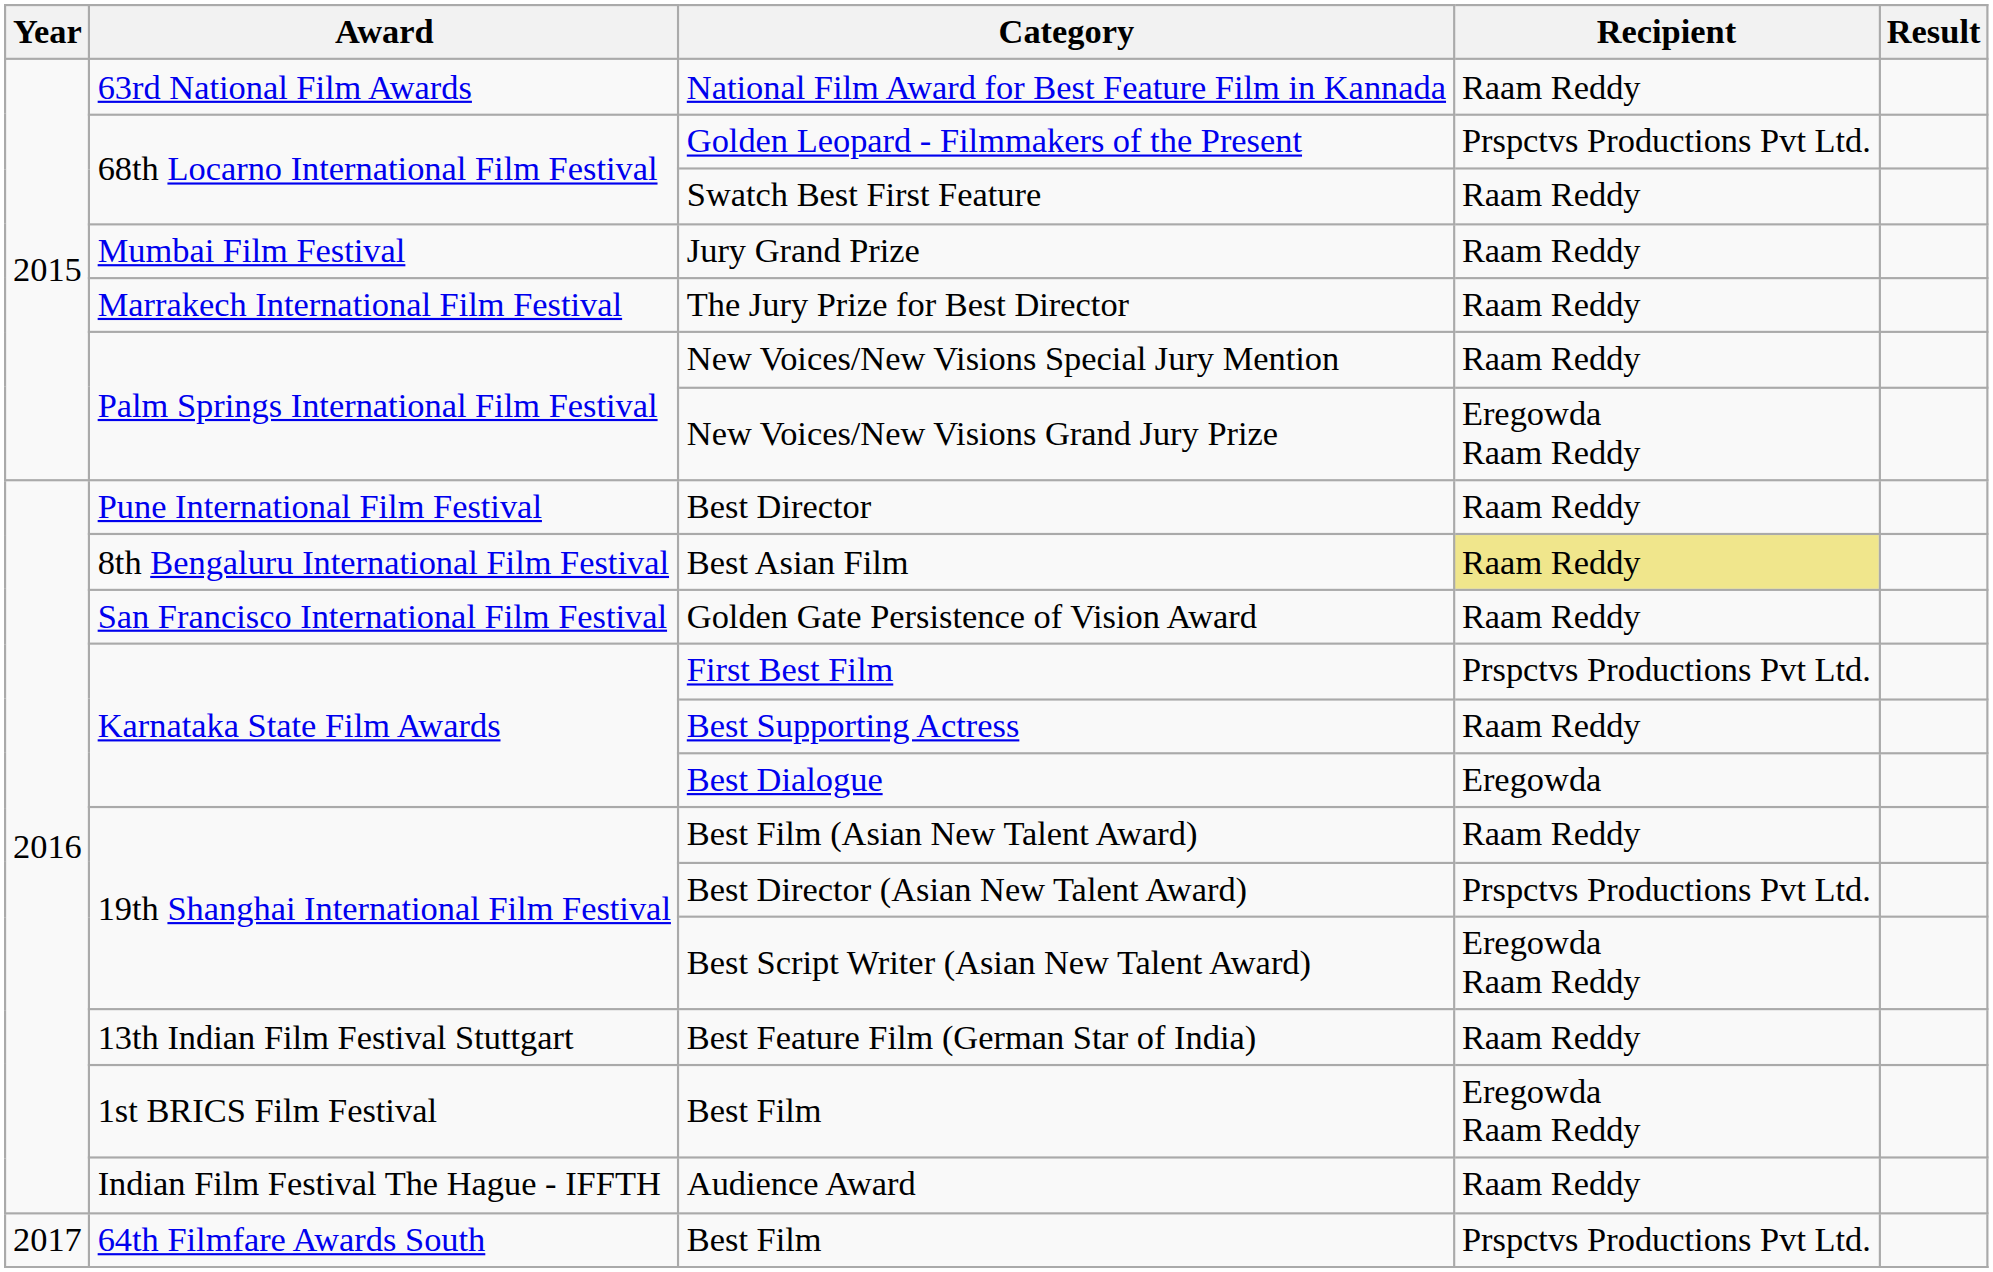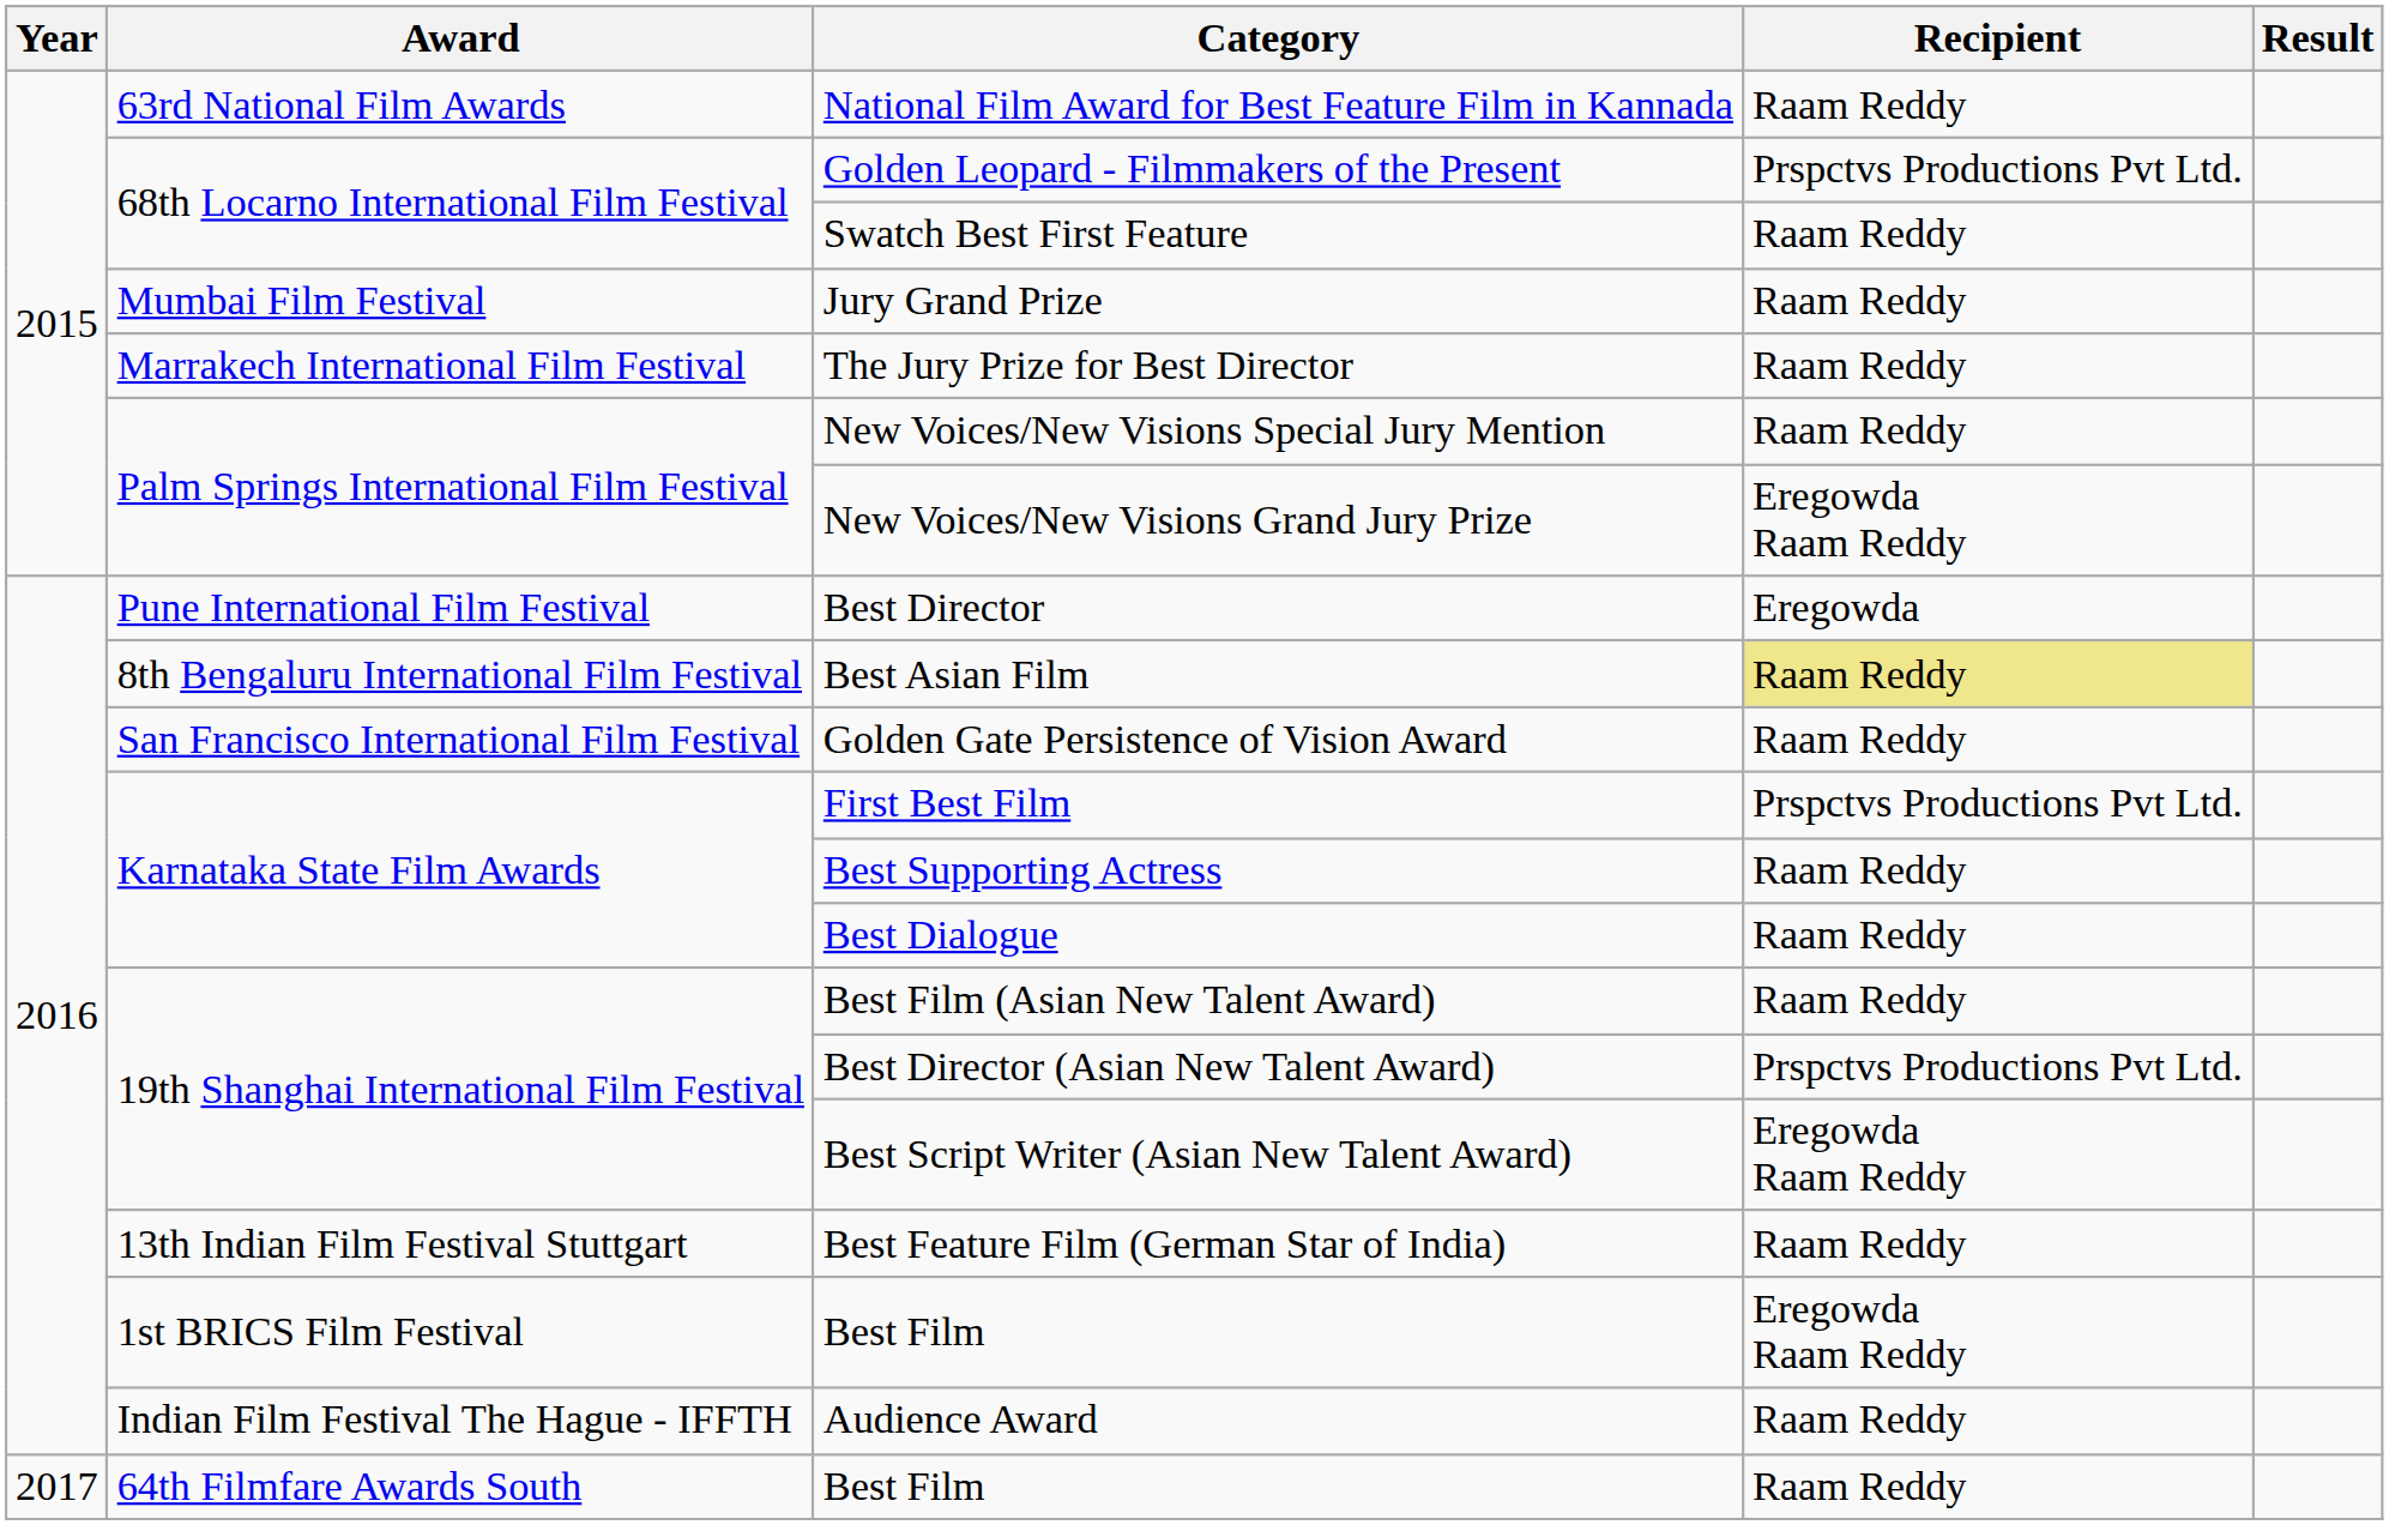Best Director | Recipient: Raam Reddy -> Eregowda
Best Dialogue | Recipient: Eregowda -> Raam Reddy
64th Filmfare Awards South / Best Film | Recipient: Prspctvs Productions Pvt Ltd. -> Raam Reddy
